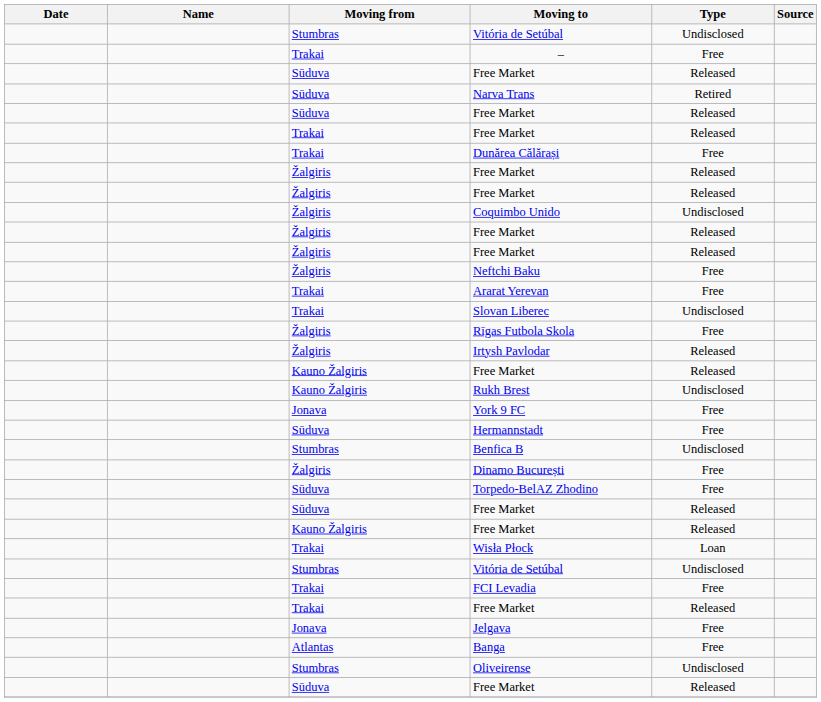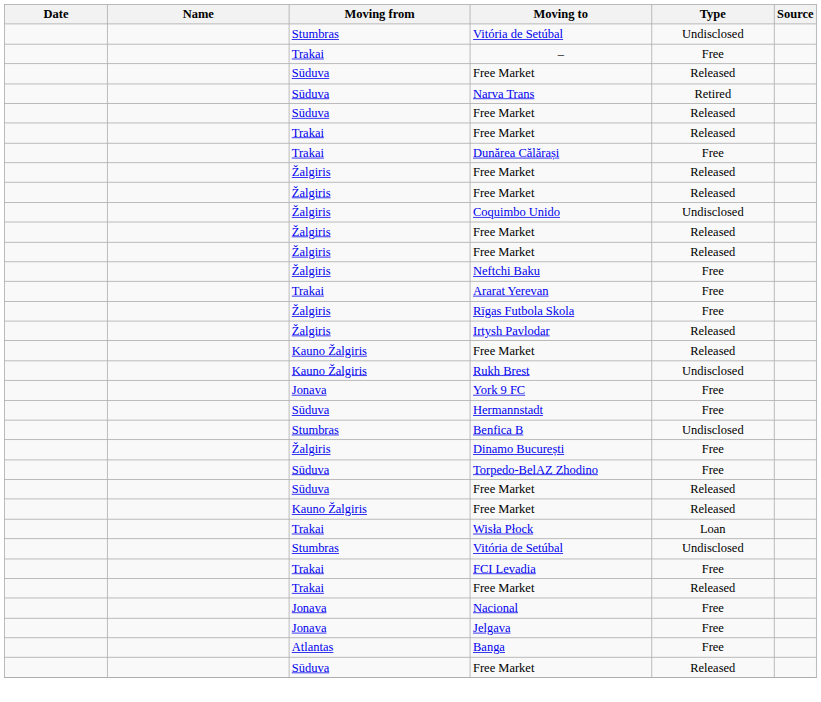- row: Trakai | Slovan Liberec | Undisclosed
+ row: Jonava | Nacional | Free
- row: Stumbras | Oliveirense | Undisclosed
